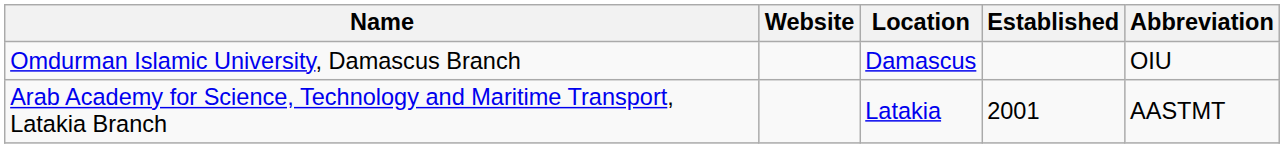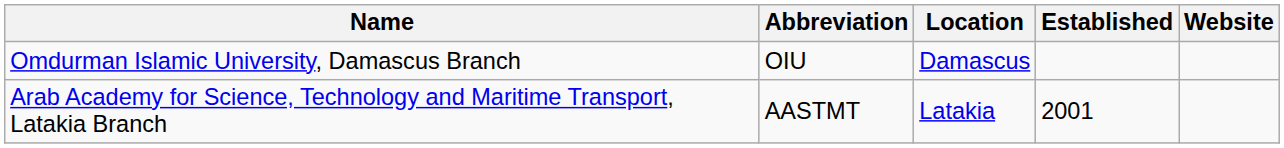columns swapped: Abbreviation <-> Website
